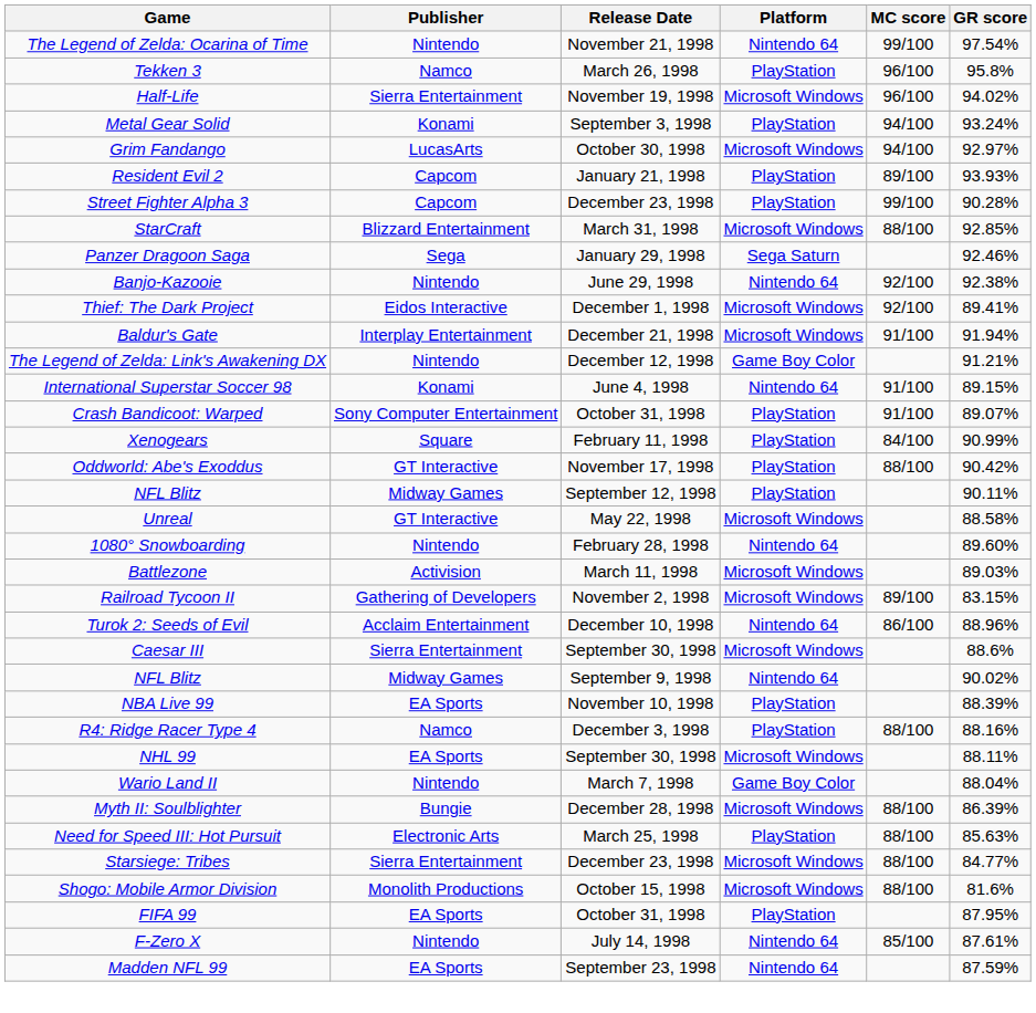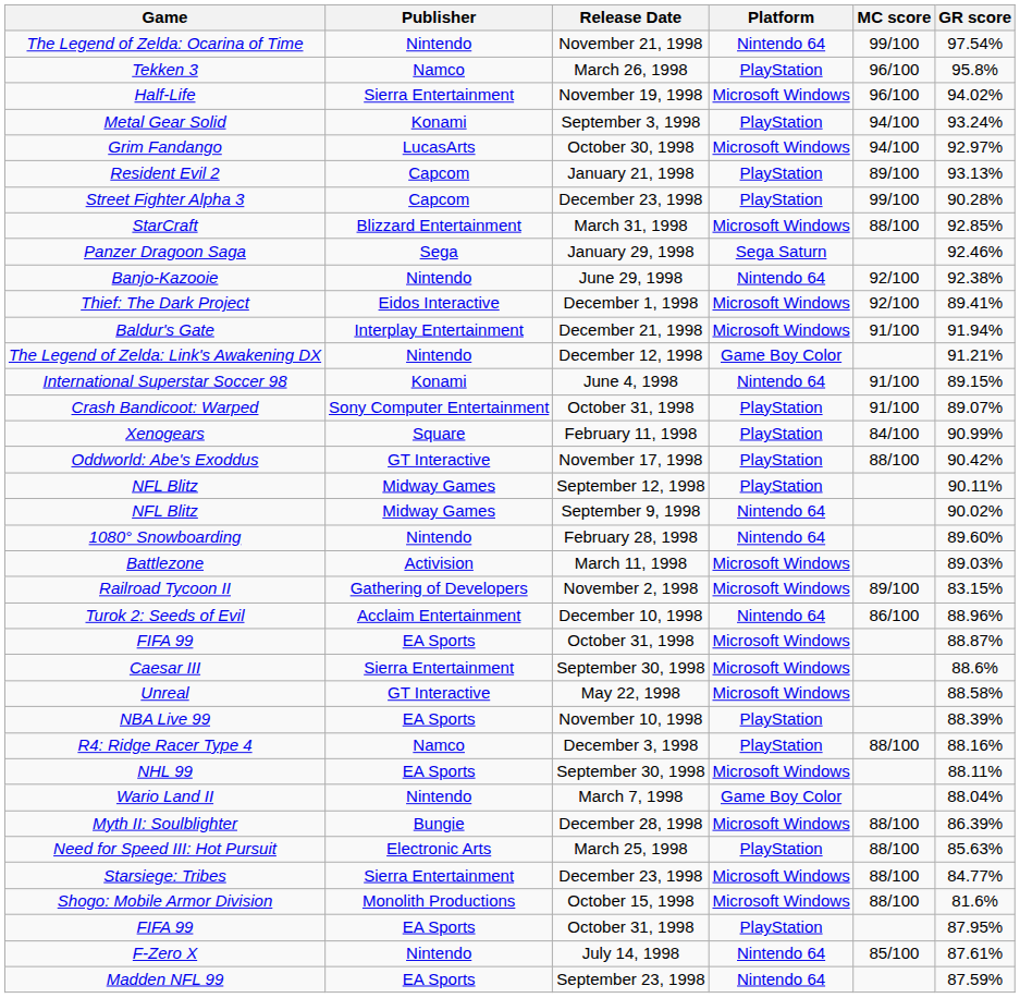Resident Evil 2 | GR score: 93.93% -> 93.13%
rows swapped: NFL Blitz / Nintendo 64 <-> Unreal
+ row: FIFA 99 | EA Sports | October 31, 1998 | Microsoft Windows | 88.87%
